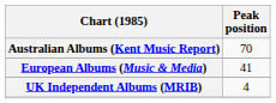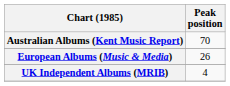European Albums (Music & Media) | Peak position: 41 -> 26
